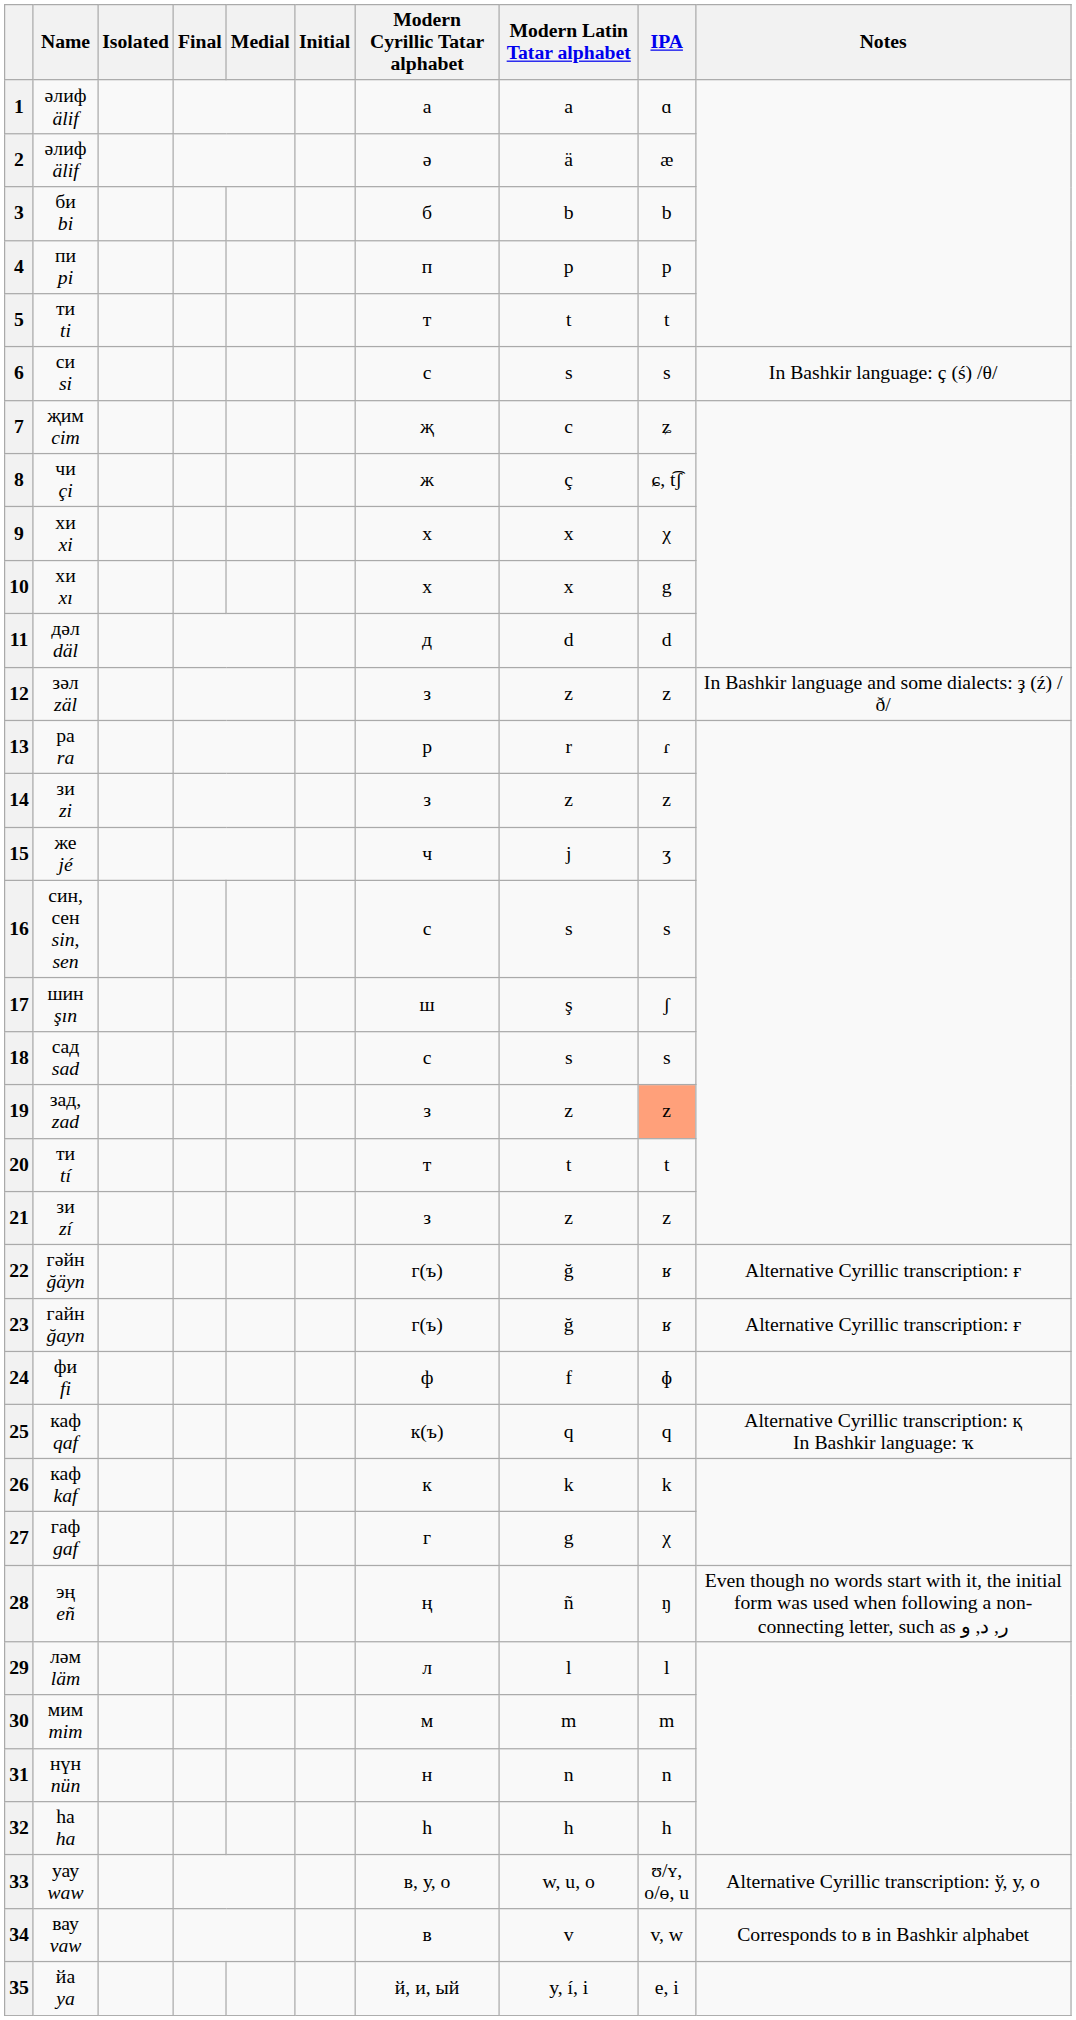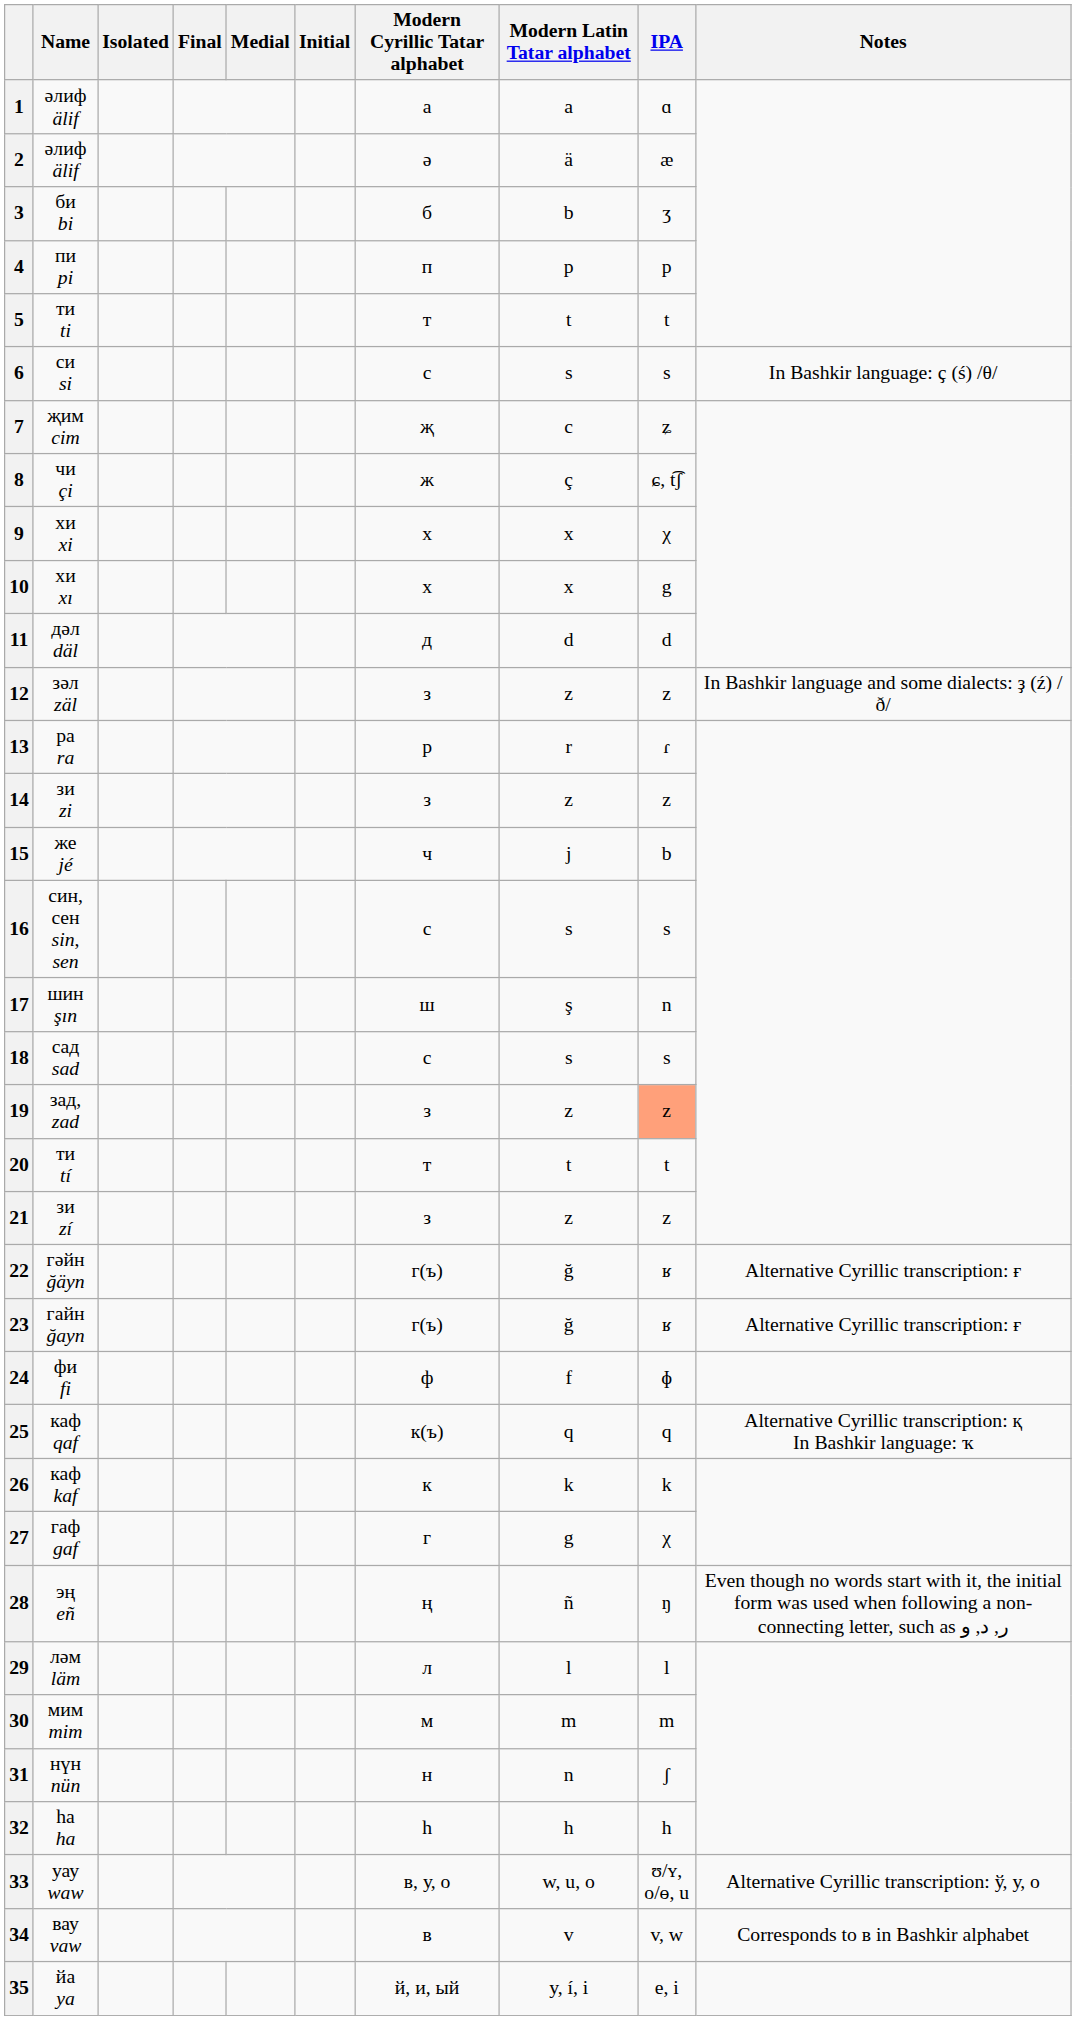3 | IPA: b -> ʒ
15 | IPA: ʒ -> b
17 | IPA: ʃ -> n
31 | IPA: n -> ʃ
